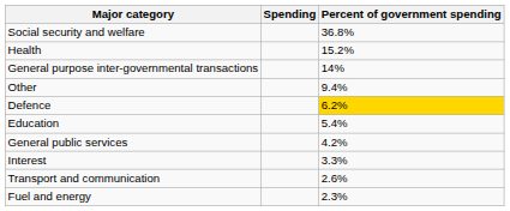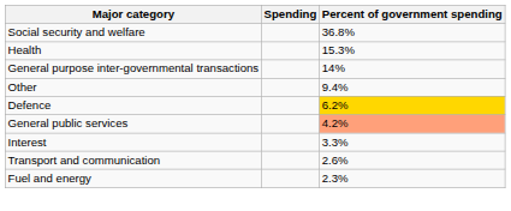Health | Percent of government spending: 15.2% -> 15.3%
- row: Education | 5.4%
General public services | Percent of government spending: no background -> lightsalmon background
